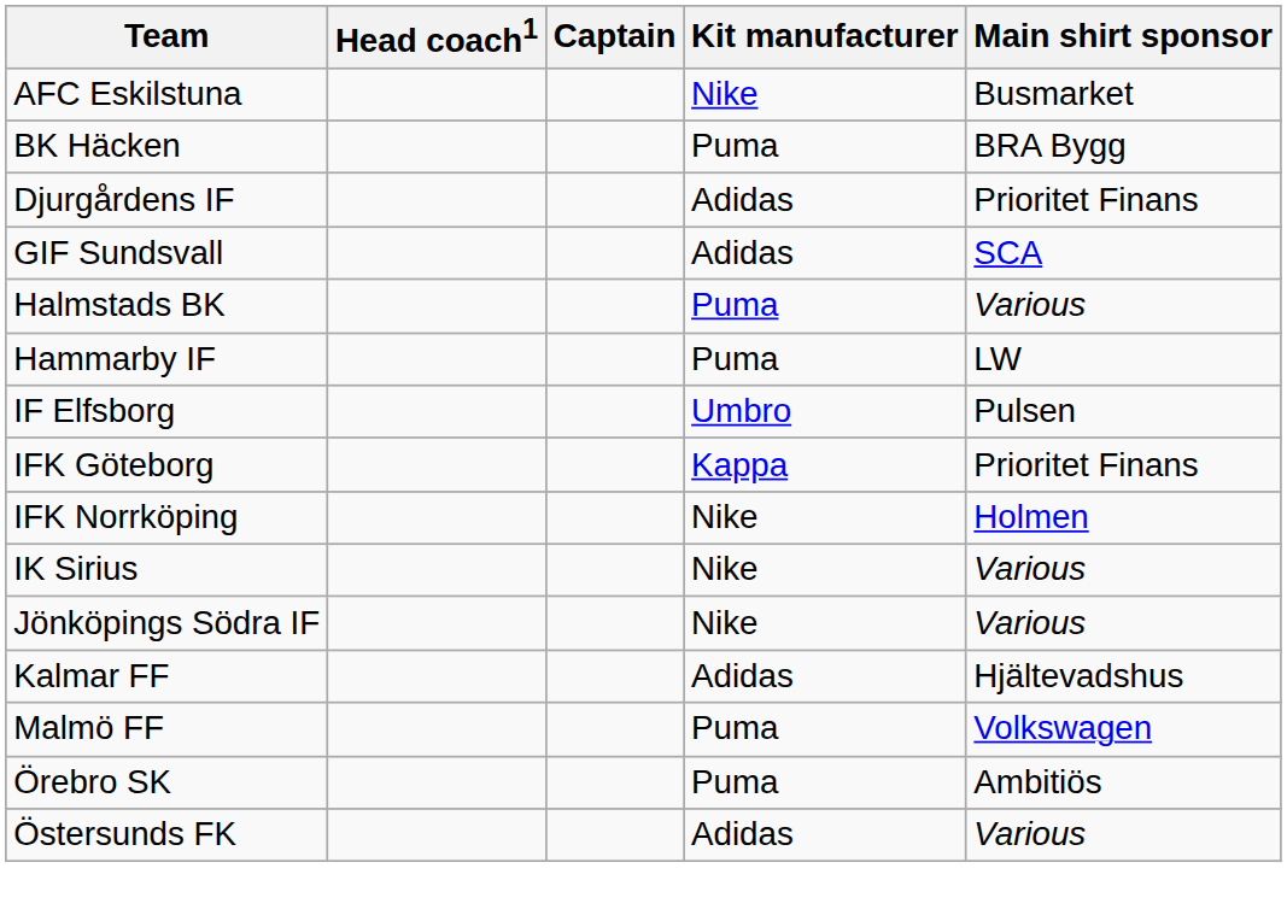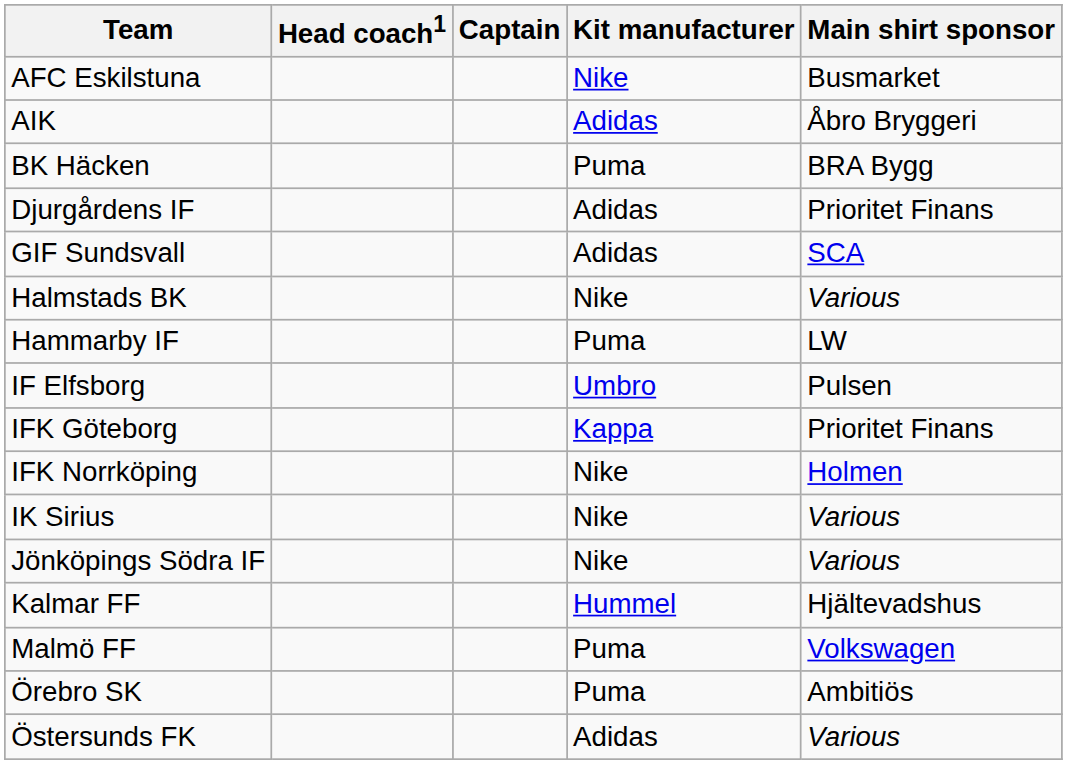+ row: AIK | Adidas | Åbro Bryggeri
Halmstads BK | Kit manufacturer: Puma -> Nike
Kalmar FF | Kit manufacturer: Adidas -> Hummel
